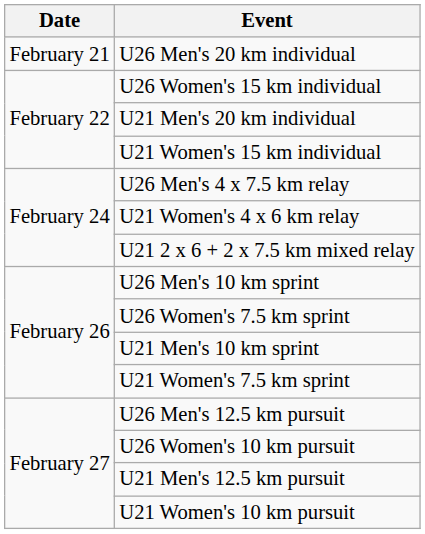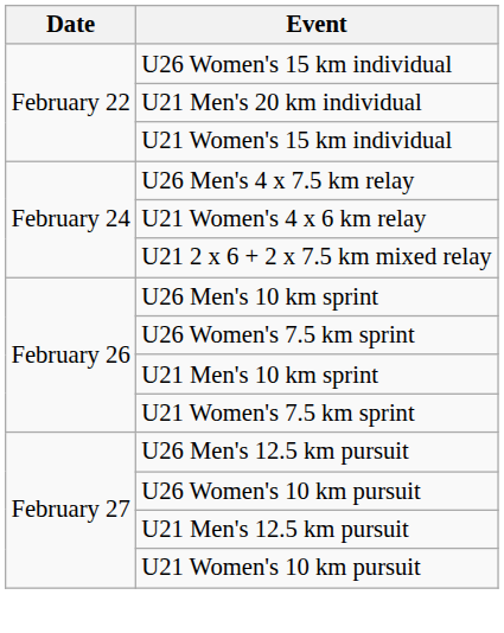- row: February 21 | U26 Men's 20 km individual
